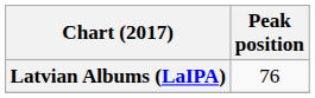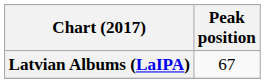Latvian Albums (LaIPA) | Peak position: 76 -> 67
